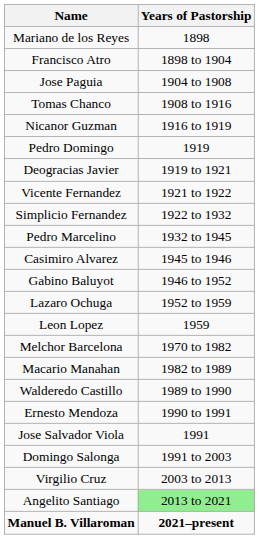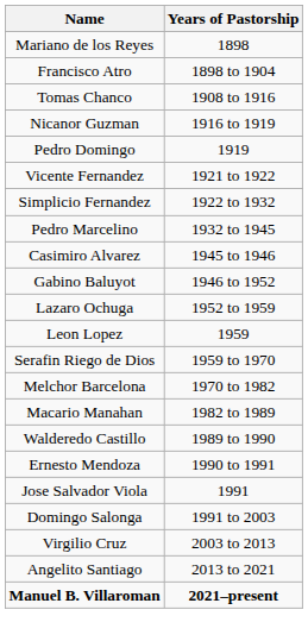- row: Jose Paguia | 1904 to 1908
- row: Deogracias Javier | 1919 to 1921
+ row: Serafin Riego de Dios | 1959 to 1970
Angelito Santiago | Years of Pastorship: lightgreen background -> no background
